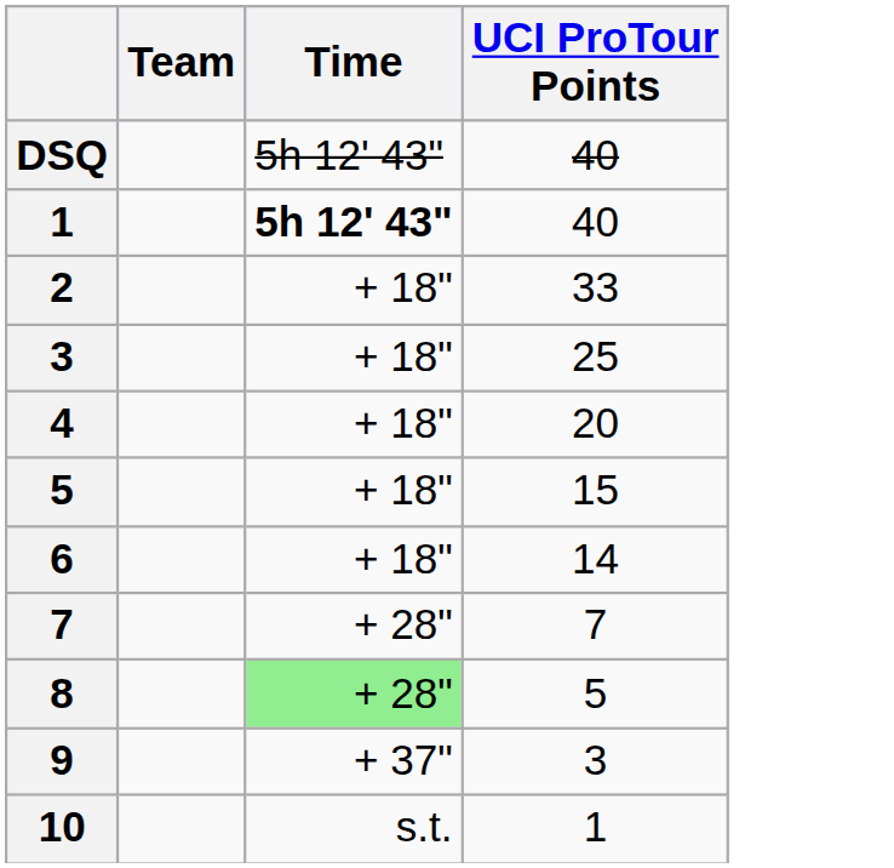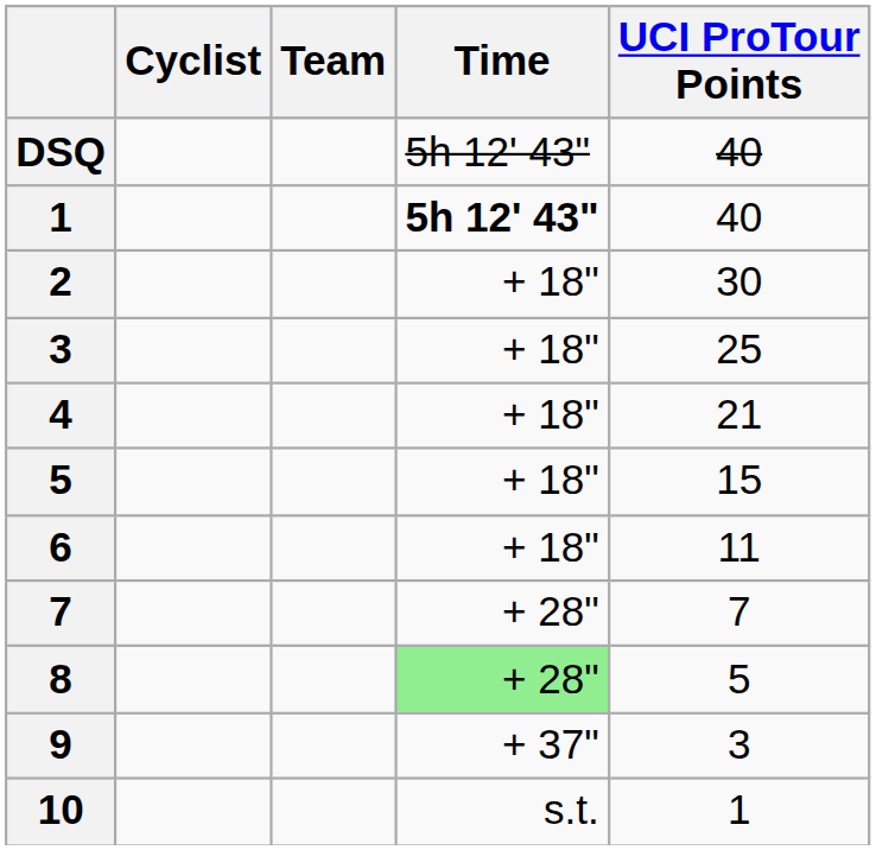+ column: Cyclist
2 | UCI ProTour Points: 33 -> 30
4 | UCI ProTour Points: 20 -> 21
6 | UCI ProTour Points: 14 -> 11
